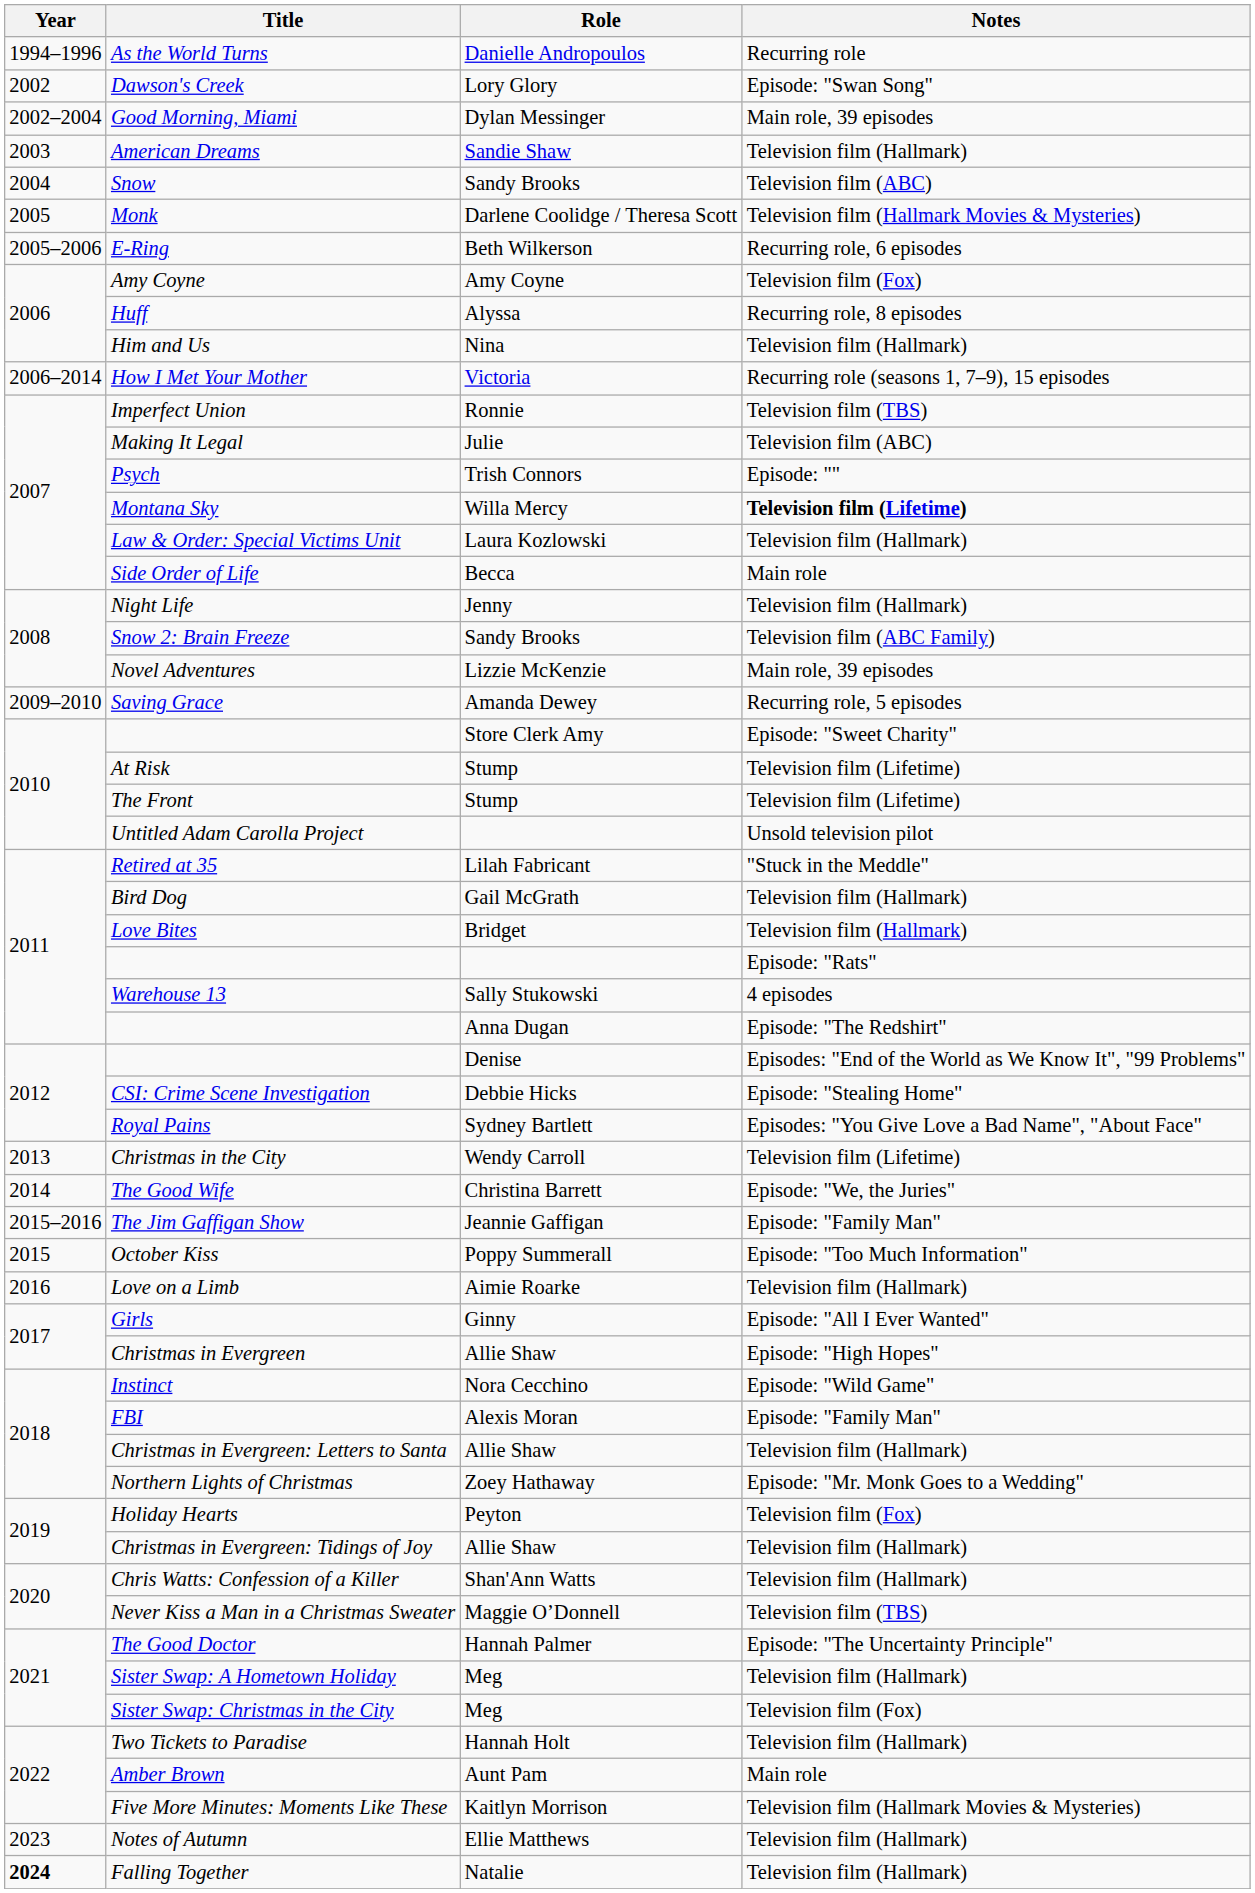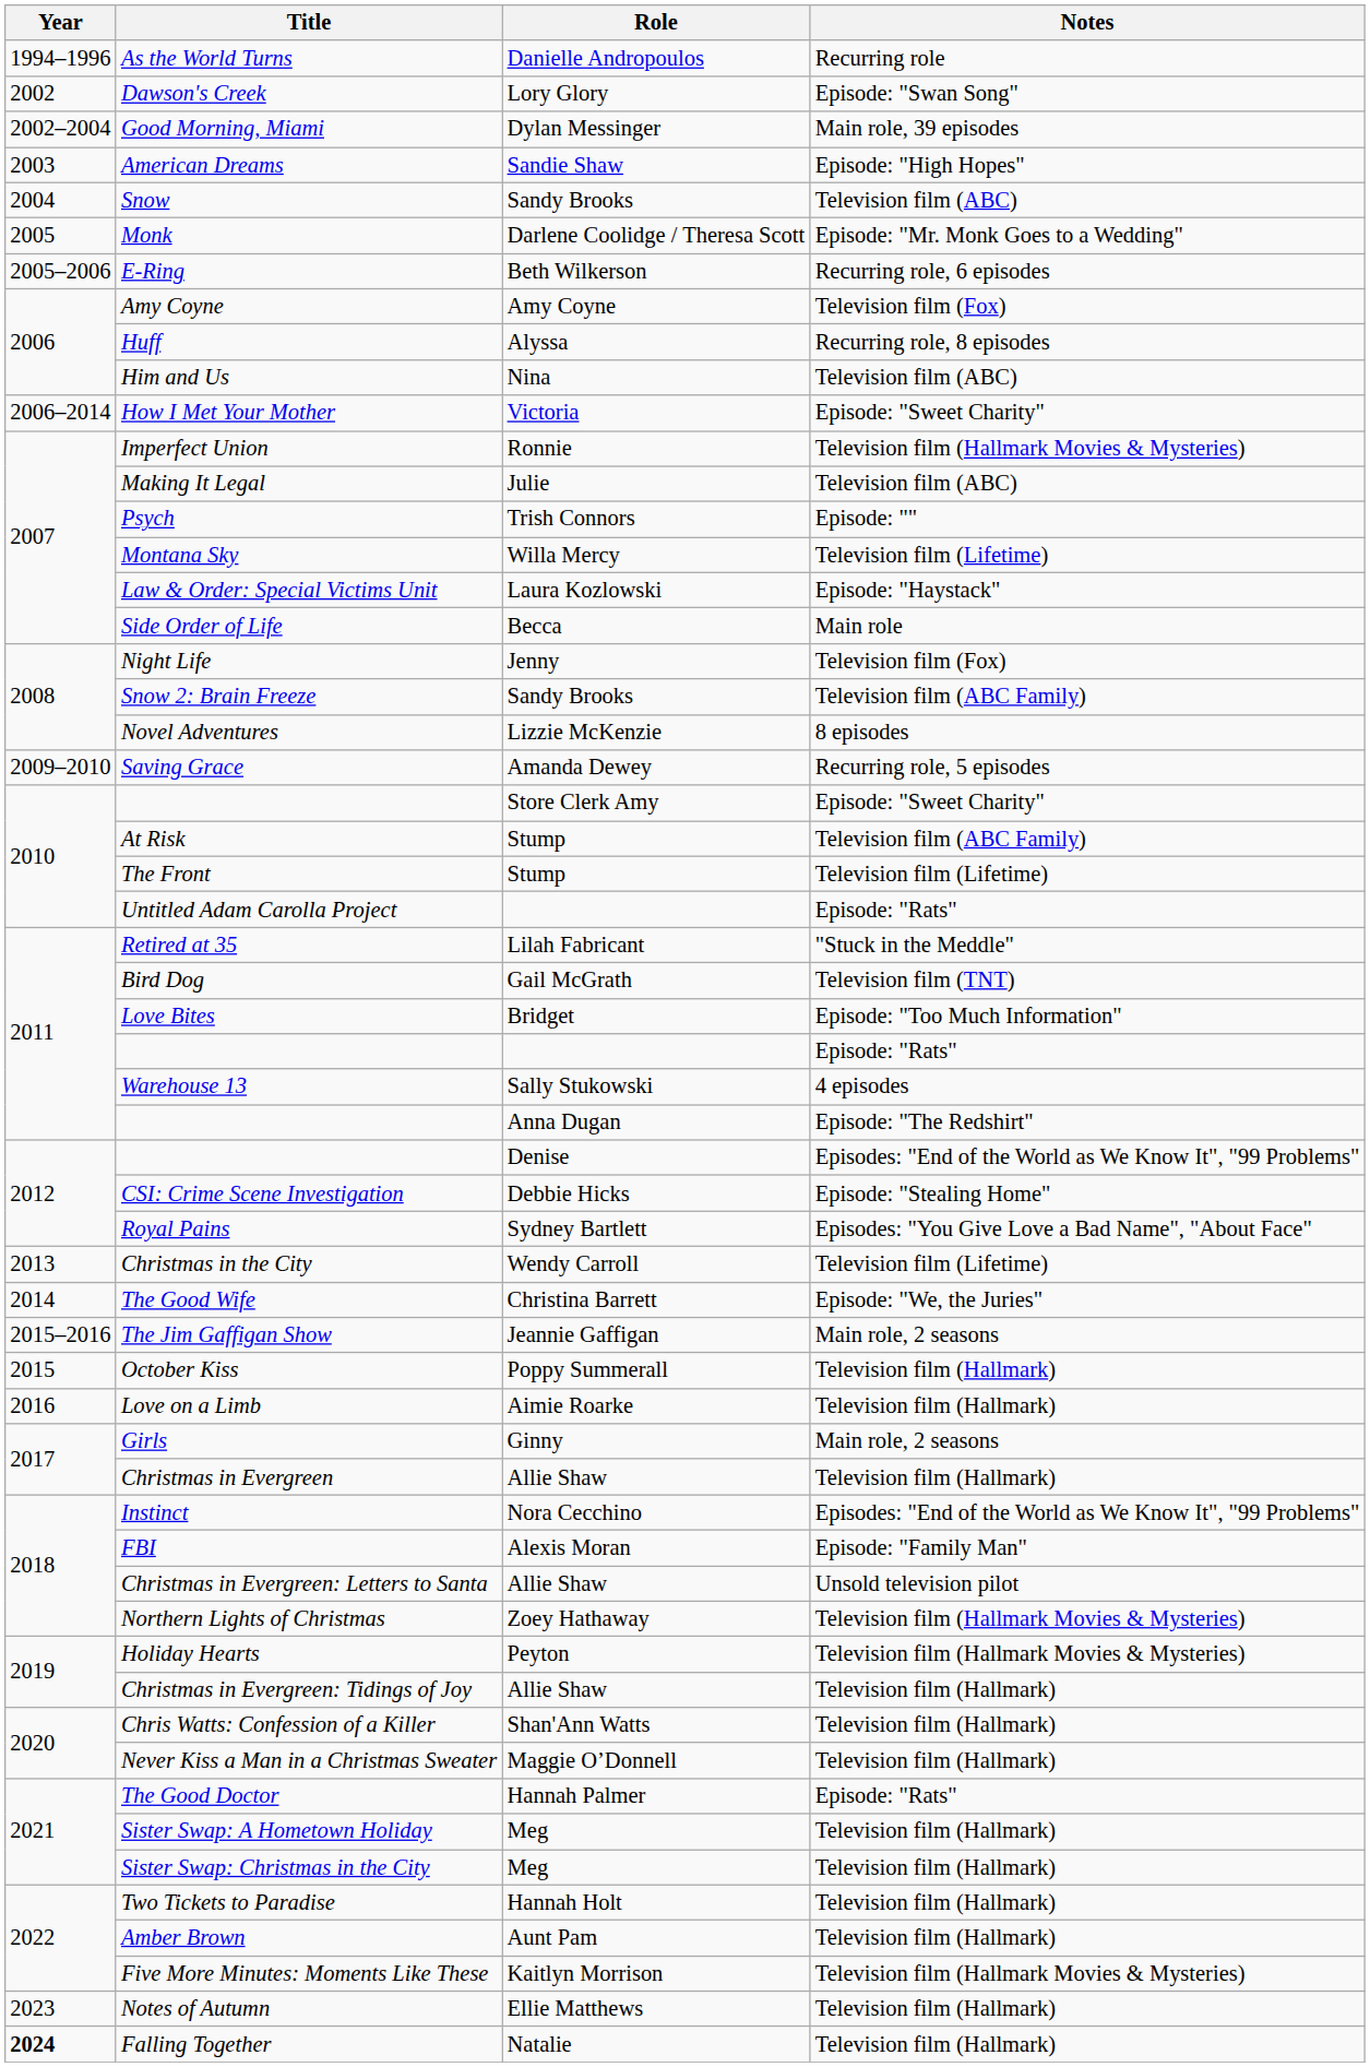American Dreams | Notes: Television film (Hallmark) -> Episode: "High Hopes"
Monk | Notes: Television film (Hallmark Movies & Mysteries) -> Episode: "Mr. Monk Goes to a Wedding"
Him and Us | Notes: Television film (Hallmark) -> Television film (ABC)
How I Met Your Mother | Notes: Recurring role (seasons 1, 7–9), 15 episodes -> Episode: "Sweet Charity"
Imperfect Union | Notes: Television film (TBS) -> Television film (Hallmark Movies & Mysteries)
Montana Sky | Notes: bold -> normal
Law & Order: Special Victims Unit | Notes: Television film (Hallmark) -> Episode: "Haystack"
Night Life | Notes: Television film (Hallmark) -> Television film (Fox)
Novel Adventures | Notes: Main role, 39 episodes -> 8 episodes
At Risk | Notes: Television film (Lifetime) -> Television film (ABC Family)
Untitled Adam Carolla Project | Notes: Unsold television pilot -> Episode: "Rats"
Bird Dog | Notes: Television film (Hallmark) -> Television film (TNT)
Love Bites | Notes: Television film (Hallmark) -> Episode: "Too Much Information"
The Jim Gaffigan Show | Notes: Episode: "Family Man" -> Main role, 2 seasons
October Kiss | Notes: Episode: "Too Much Information" -> Television film (Hallmark)
Girls | Notes: Episode: "All I Ever Wanted" -> Main role, 2 seasons
Christmas in Evergreen | Notes: Episode: "High Hopes" -> Television film (Hallmark)
Instinct | Notes: Episode: "Wild Game" -> Episodes: "End of the World as We Know It", "99 Problems"
Christmas in Evergreen: Letters to Santa | Notes: Television film (Hallmark) -> Unsold television pilot
Northern Lights of Christmas | Notes: Episode: "Mr. Monk Goes to a Wedding" -> Television film (Hallmark Movies & Mysteries)
Holiday Hearts | Notes: Television film (Fox) -> Television film (Hallmark Movies & Mysteries)
Never Kiss a Man in a Christmas Sweater | Notes: Television film (TBS) -> Television film (Hallmark)
The Good Doctor | Notes: Episode: "The Uncertainty Principle" -> Episode: "Rats"
Sister Swap: Christmas in the City | Notes: Television film (Fox) -> Television film (Hallmark)
Amber Brown | Notes: Main role -> Television film (Hallmark)
